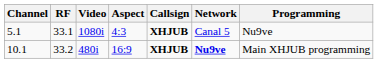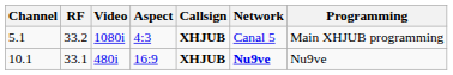5.1 | RF: 33.1 -> 33.2
5.1 | Programming: Nu9ve -> Main XHJUB programming
10.1 | RF: 33.2 -> 33.1
10.1 | Programming: Main XHJUB programming -> Nu9ve
